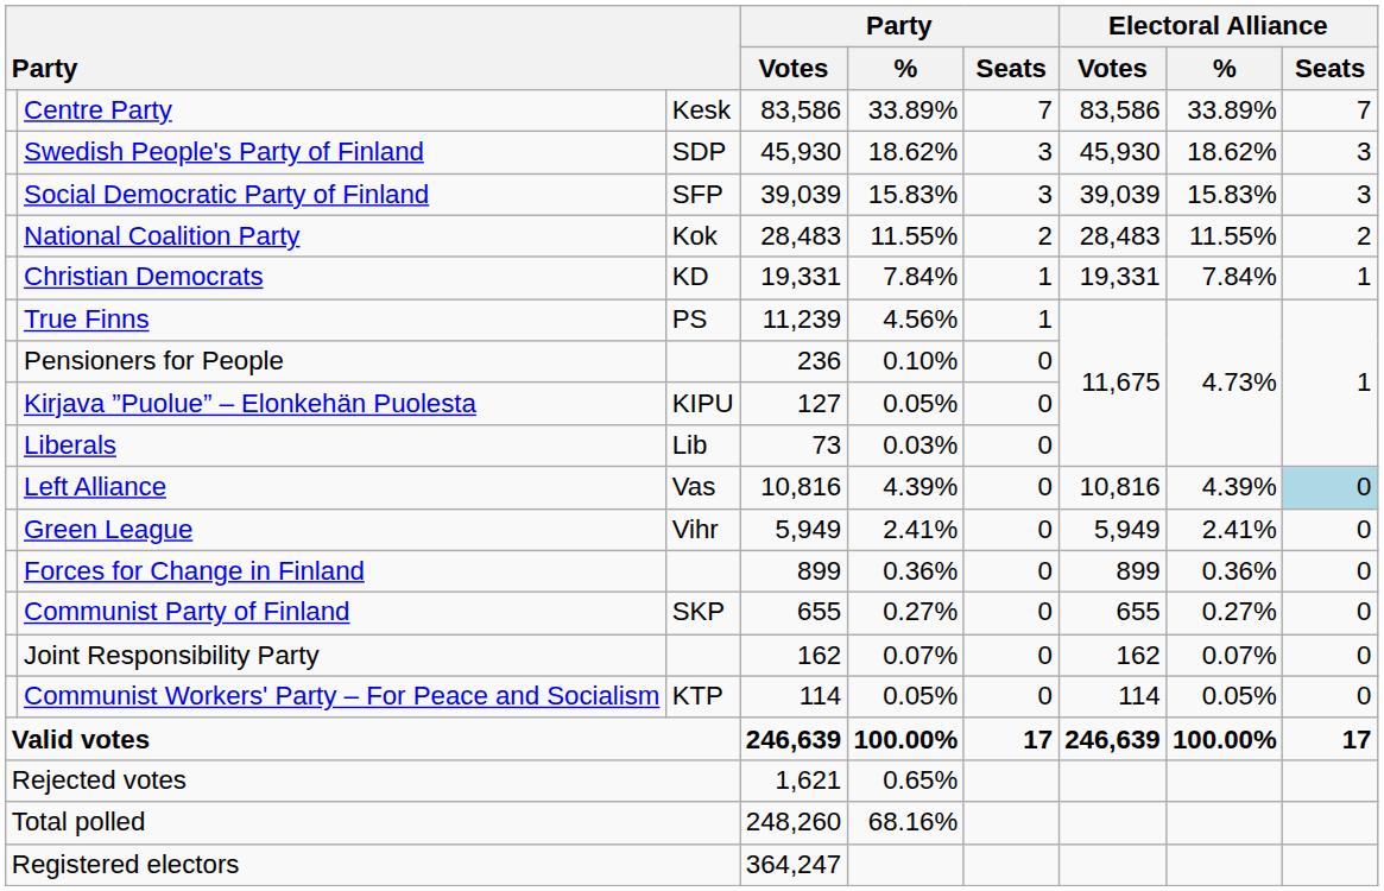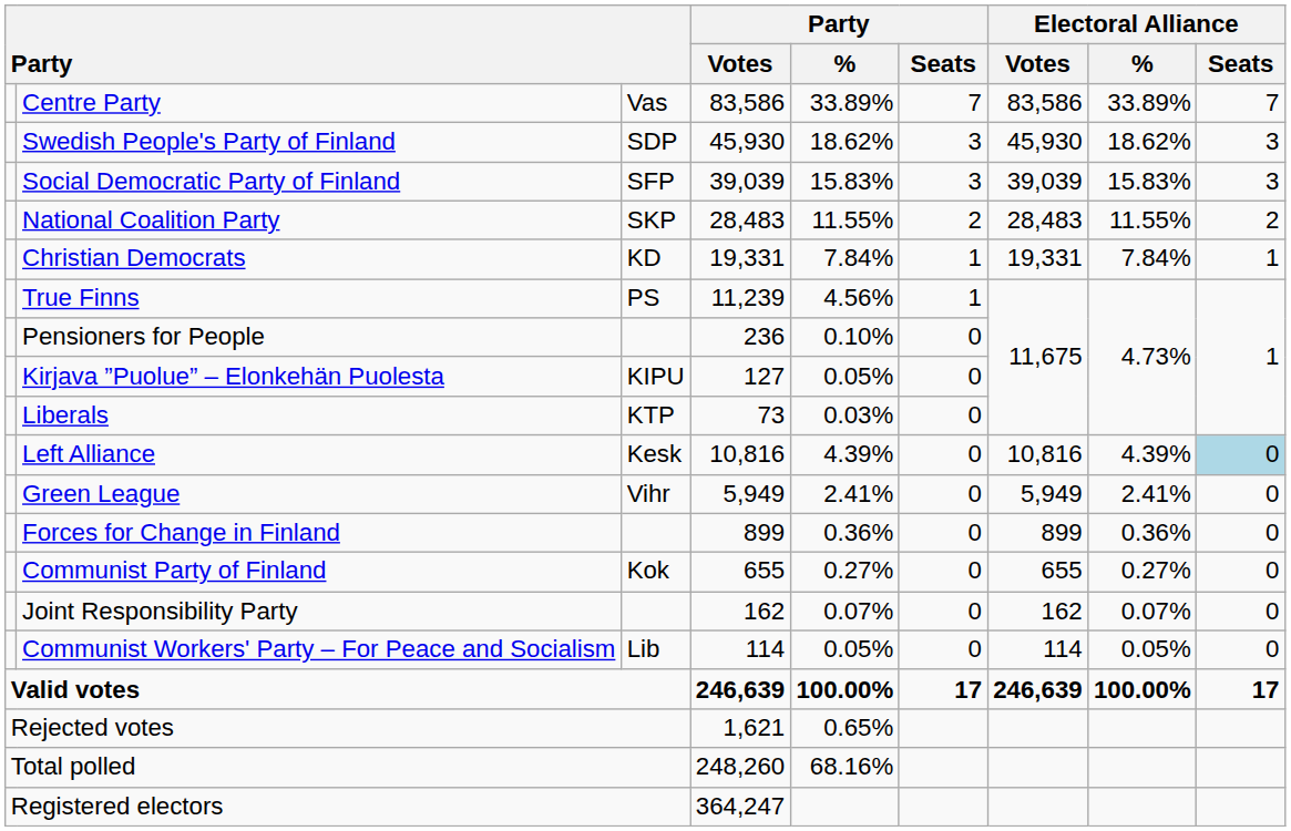Centre Party | column 3: Kesk -> Vas
National Coalition Party | column 3: Kok -> SKP
Liberals | column 3: Lib -> KTP
Left Alliance | column 3: Vas -> Kesk
Communist Party of Finland | column 3: SKP -> Kok
Communist Workers' Party – For Peace and Socialism | column 3: KTP -> Lib
